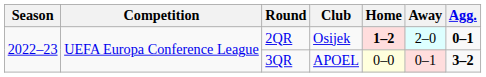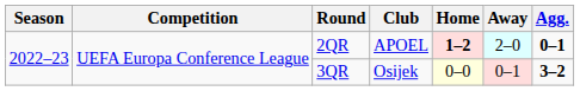2QR | Club: Osijek -> APOEL
3QR | Club: APOEL -> Osijek
